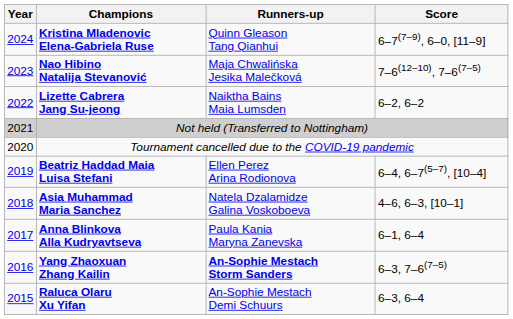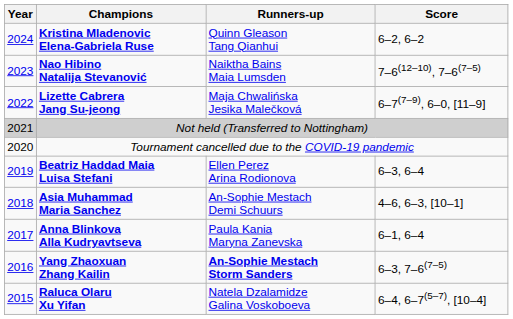Kristina Mladenovic Elena-Gabriela Ruse | Score: 6–7(7–9), 6–0, [11–9] -> 6–2, 6–2
Nao Hibino Natalija Stevanović | Runners-up: Maja Chwalińska Jesika Malečková -> Naiktha Bains Maia Lumsden
Lizette Cabrera Jang Su-jeong | Runners-up: Naiktha Bains Maia Lumsden -> Maja Chwalińska Jesika Malečková
Lizette Cabrera Jang Su-jeong | Score: 6–2, 6–2 -> 6–7(7–9), 6–0, [11–9]
Beatriz Haddad Maia Luisa Stefani | Score: 6–4, 6–7(5–7), [10–4] -> 6–3, 6–4
Asia Muhammad Maria Sanchez | Runners-up: Natela Dzalamidze Galina Voskoboeva -> An-Sophie Mestach Demi Schuurs
Raluca Olaru Xu Yifan | Runners-up: An-Sophie Mestach Demi Schuurs -> Natela Dzalamidze Galina Voskoboeva
Raluca Olaru Xu Yifan | Score: 6–3, 6–4 -> 6–4, 6–7(5–7), [10–4]
